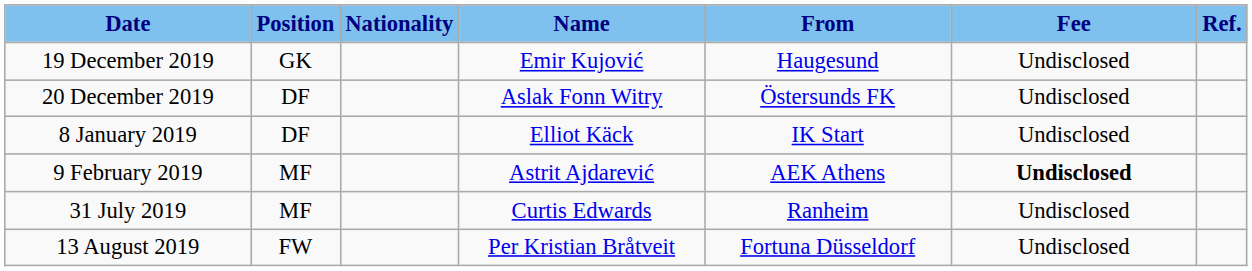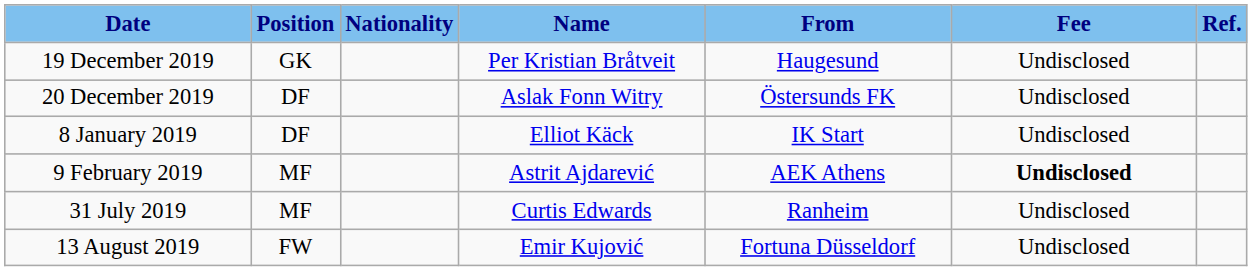19 December 2019 | Name: Emir Kujović -> Per Kristian Bråtveit
13 August 2019 | Name: Per Kristian Bråtveit -> Emir Kujović
